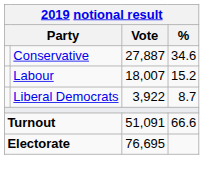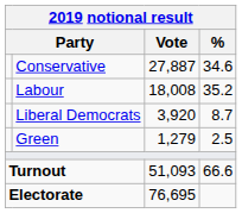Labour | Vote: 18,007 -> 18,008
Labour | %: 15.2 -> 35.2
Liberal Democrats | Vote: 3,922 -> 3,920
+ row: Green | 1,279 | 2.5
Turnout | Vote: 51,091 -> 51,093
